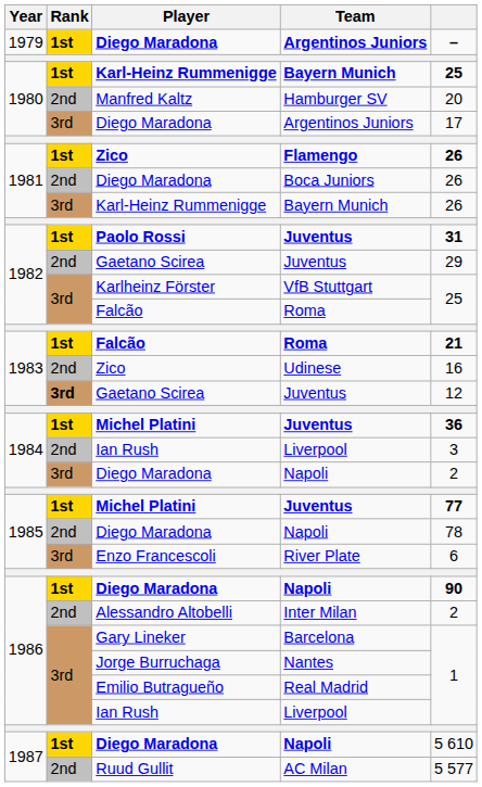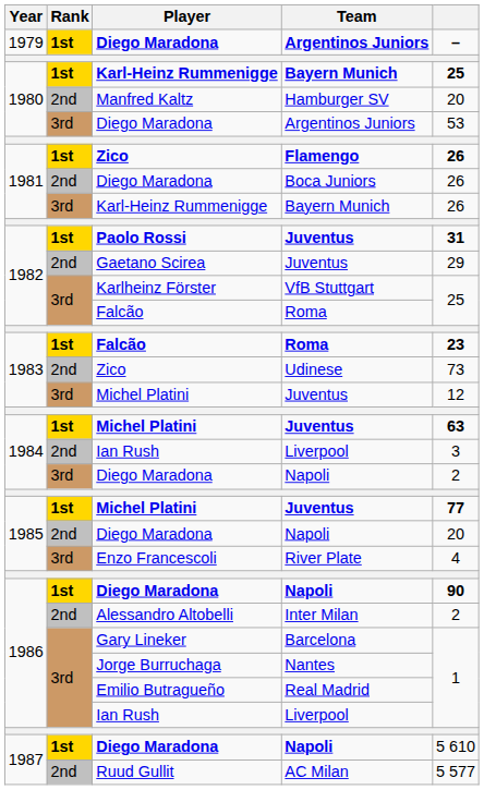1980 / Argentinos Juniors | column 5: 17 -> 53
1983 / Roma | column 5: 21 -> 23
Udinese | column 5: 16 -> 73
1983 / Juventus | Rank: bold -> normal
1983 / Juventus | Player: Gaetano Scirea -> Michel Platini
1984 / Juventus | column 5: 36 -> 63
1985 / Napoli | column 5: 78 -> 20
River Plate | column 5: 6 -> 4
